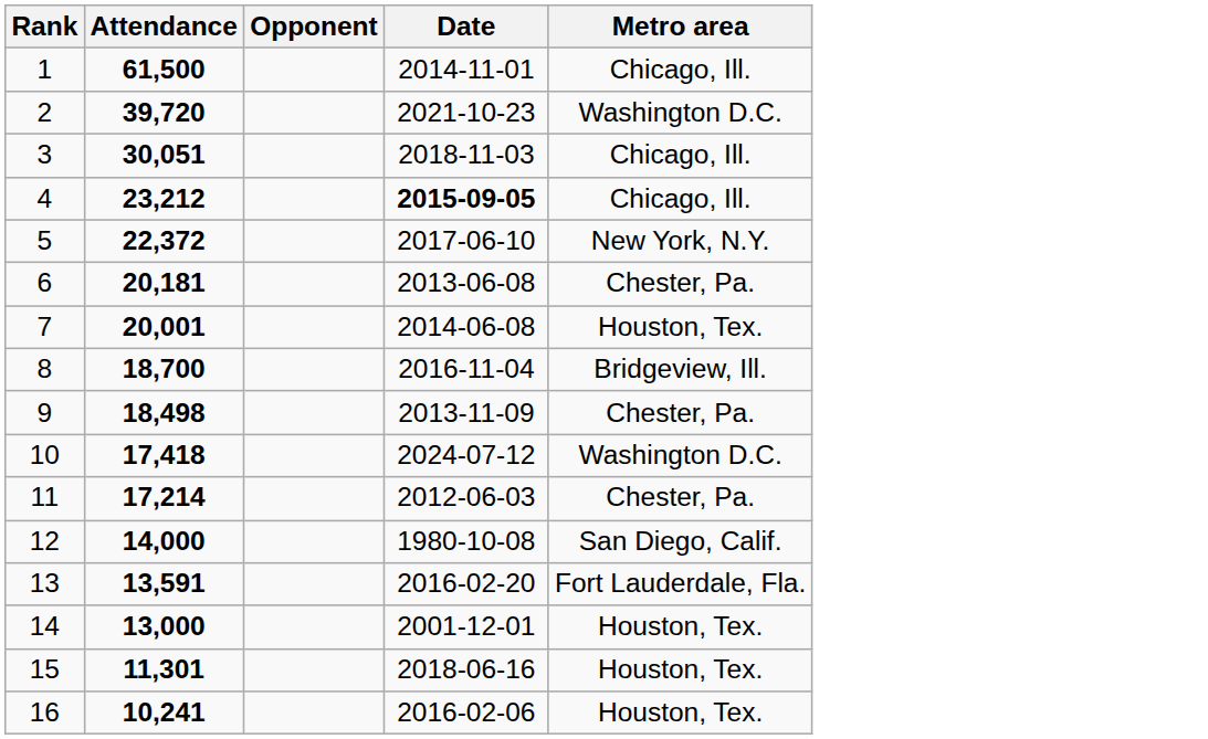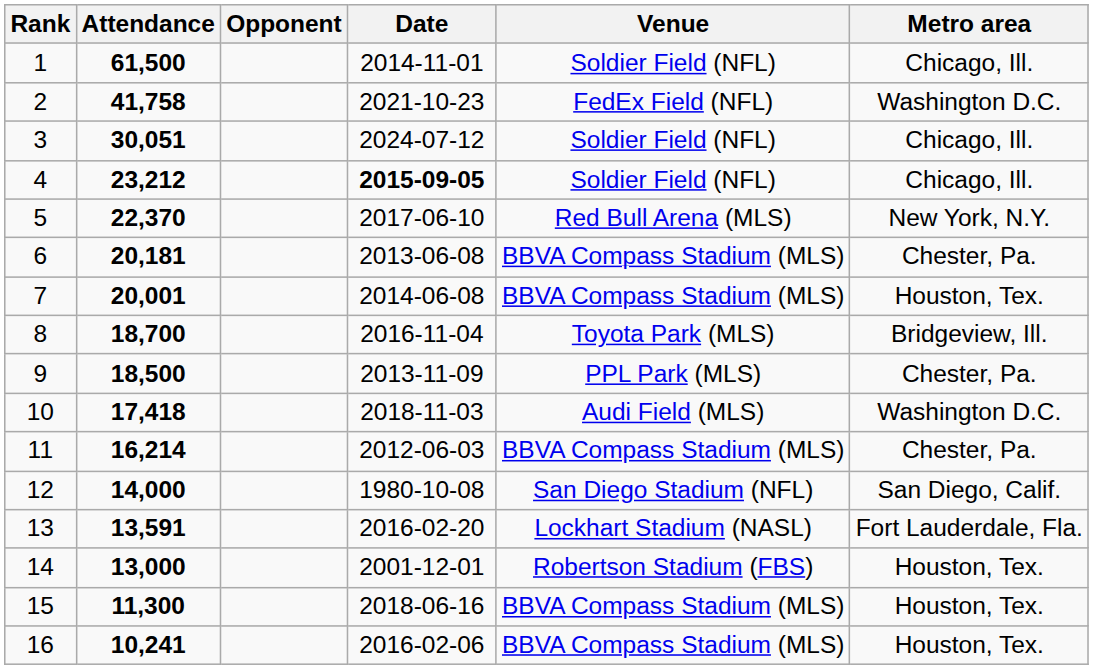+ column: Venue | Soldier Field (NFL) | FedEx Field (NFL) | Soldier Field (NFL) | Soldier Field (NFL) | Red Bull Arena (MLS) | BBVA Compass Stadium (MLS) | BBVA Compass Stadium (MLS) | Toyota Park (MLS) | PPL Park (MLS) | Audi Field (MLS) | BBVA Compass Stadium (MLS) | San Diego Stadium (NFL) | Lockhart Stadium (NASL) | Robertson Stadium (FBS) | BBVA Compass Stadium (MLS) | BBVA Compass Stadium (MLS)
2 | Attendance: 39,720 -> 41,758
3 | Date: 2018-11-03 -> 2024-07-12
5 | Attendance: 22,372 -> 22,370
9 | Attendance: 18,498 -> 18,500
10 | Date: 2024-07-12 -> 2018-11-03
11 | Attendance: 17,214 -> 16,214
15 | Attendance: 11,301 -> 11,300
